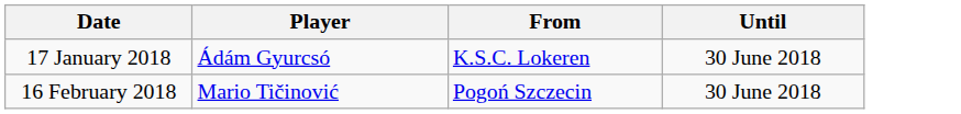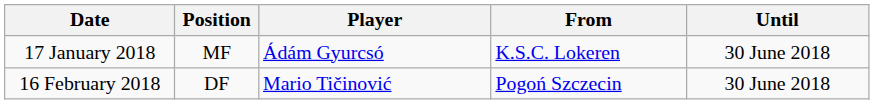+ column: Position | MF | DF
